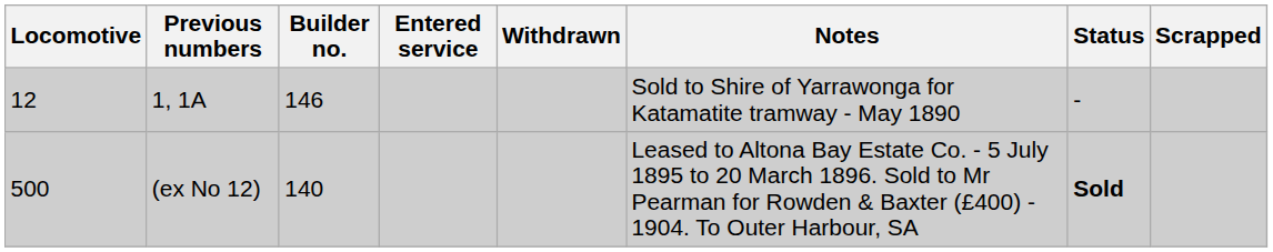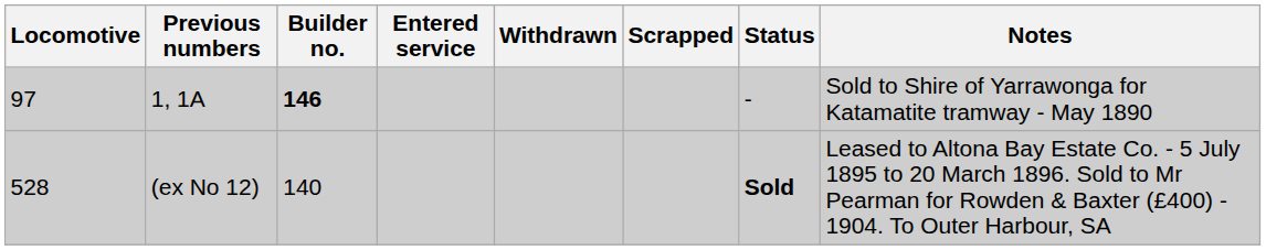columns swapped: Scrapped <-> Notes
1, 1A | Locomotive: 12 -> 97
1, 1A | Builder no.: normal -> bold
(ex No 12) | Locomotive: 500 -> 528
